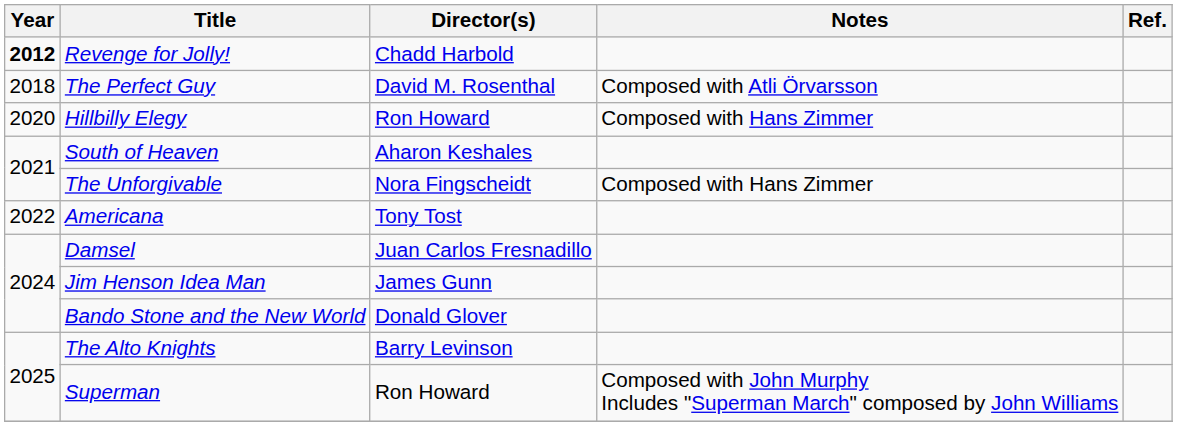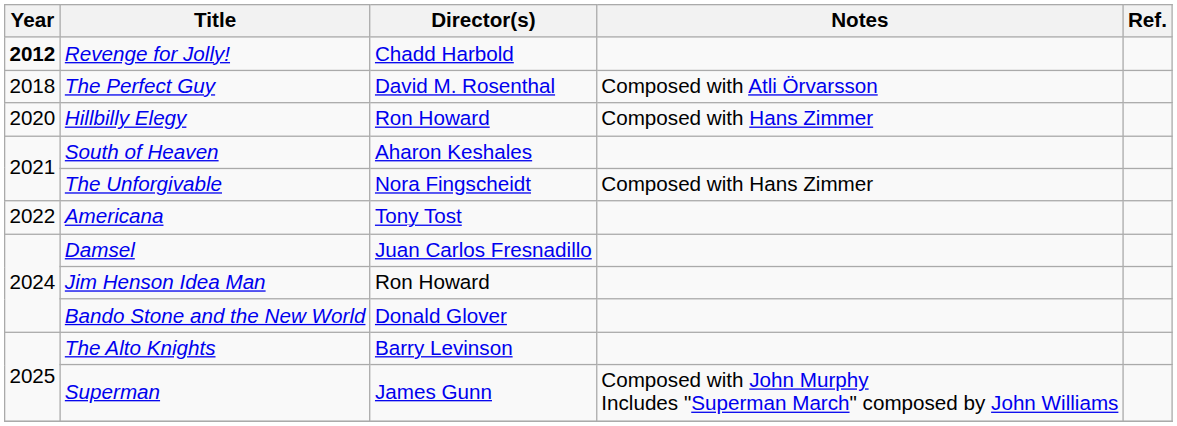Jim Henson Idea Man | Director(s): James Gunn -> Ron Howard
Superman | Director(s): Ron Howard -> James Gunn
